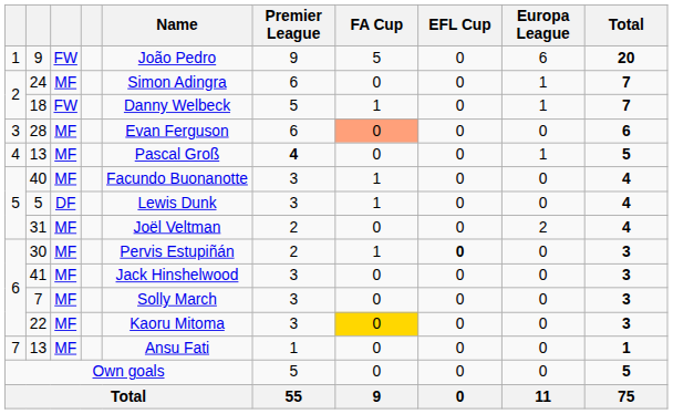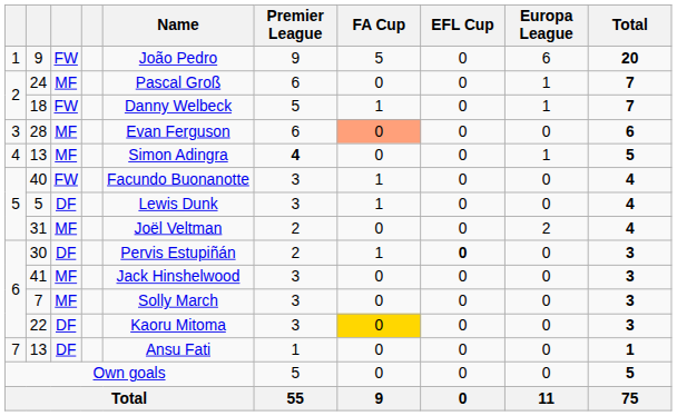24 | Name: Simon Adingra -> Pascal Groß
4 / 13 | Name: Pascal Groß -> Simon Adingra
40 | column 3: MF -> FW
30 | column 3: MF -> DF
22 | column 3: MF -> DF
7 / 13 | column 3: MF -> DF
